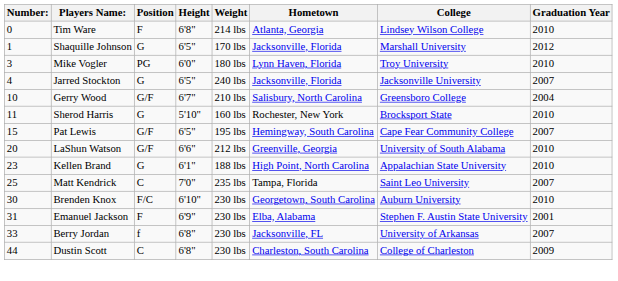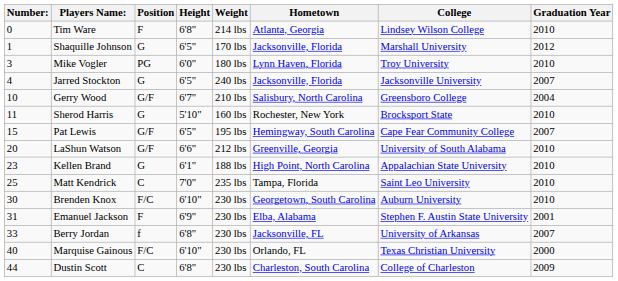Matt Kendrick | Graduation Year: 2007 -> 2010
+ row: 40 | Marquise Gainous | F/C | 6'10" | 230 lbs | Orlando, FL | Texas Christian University | 2000
